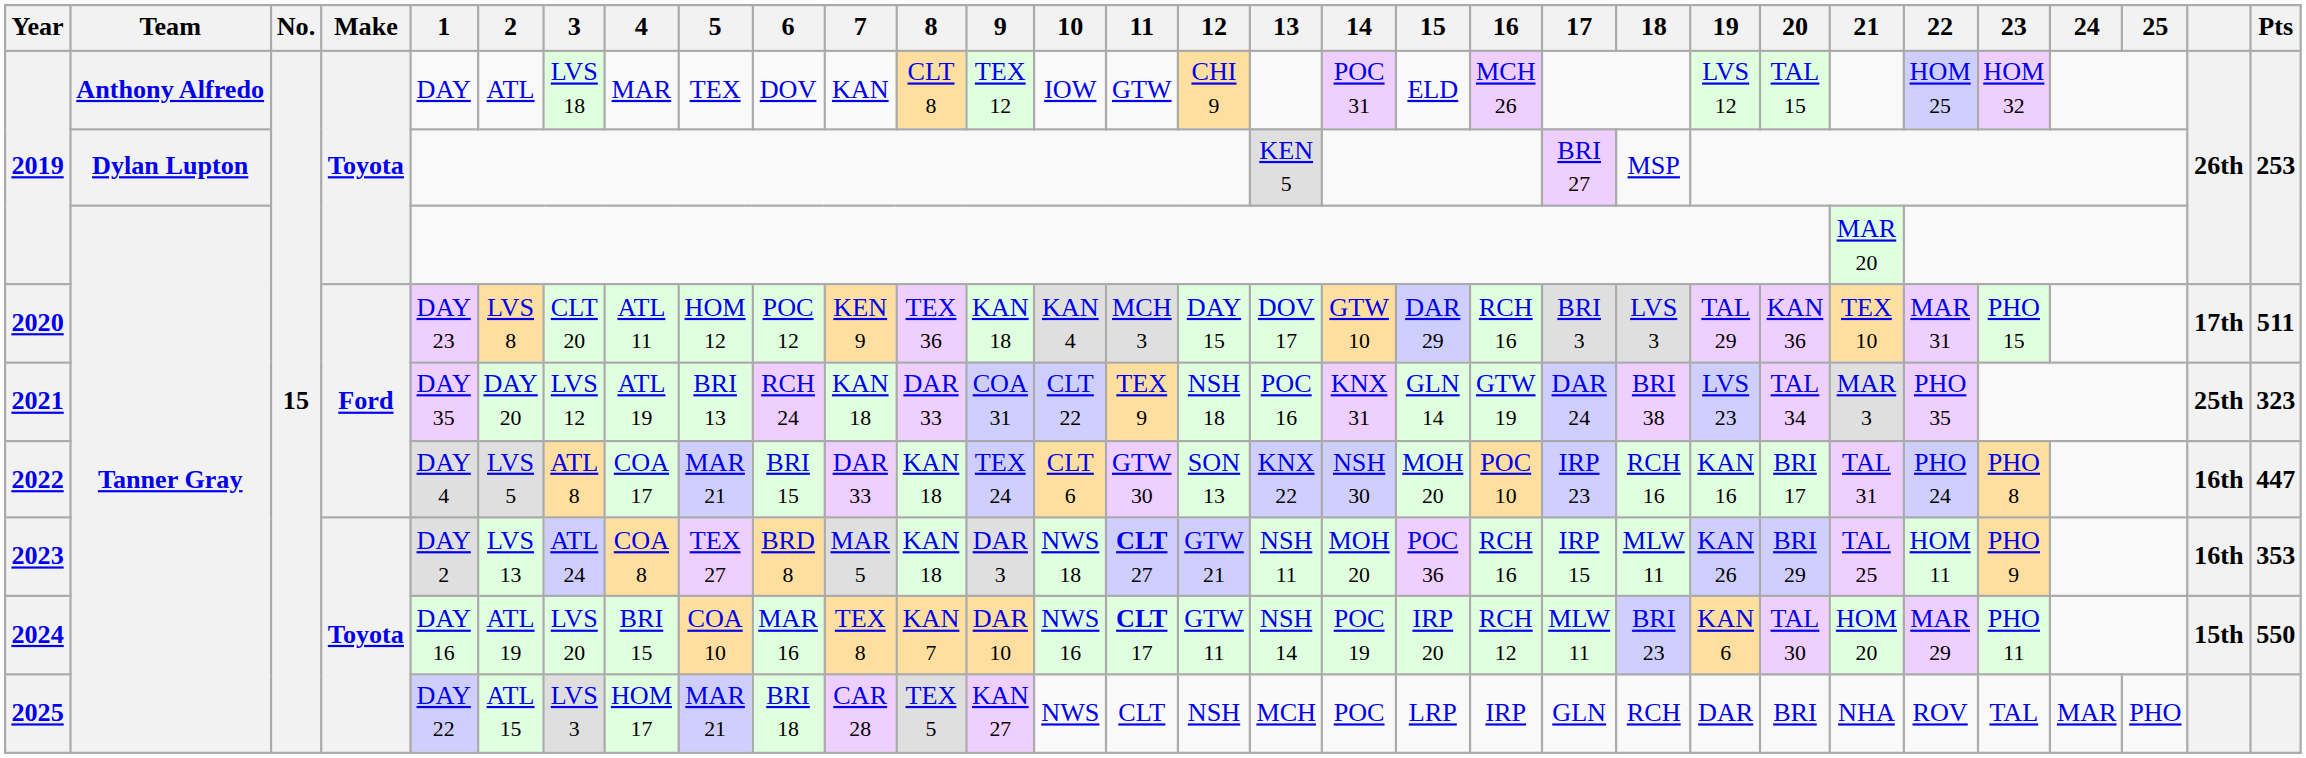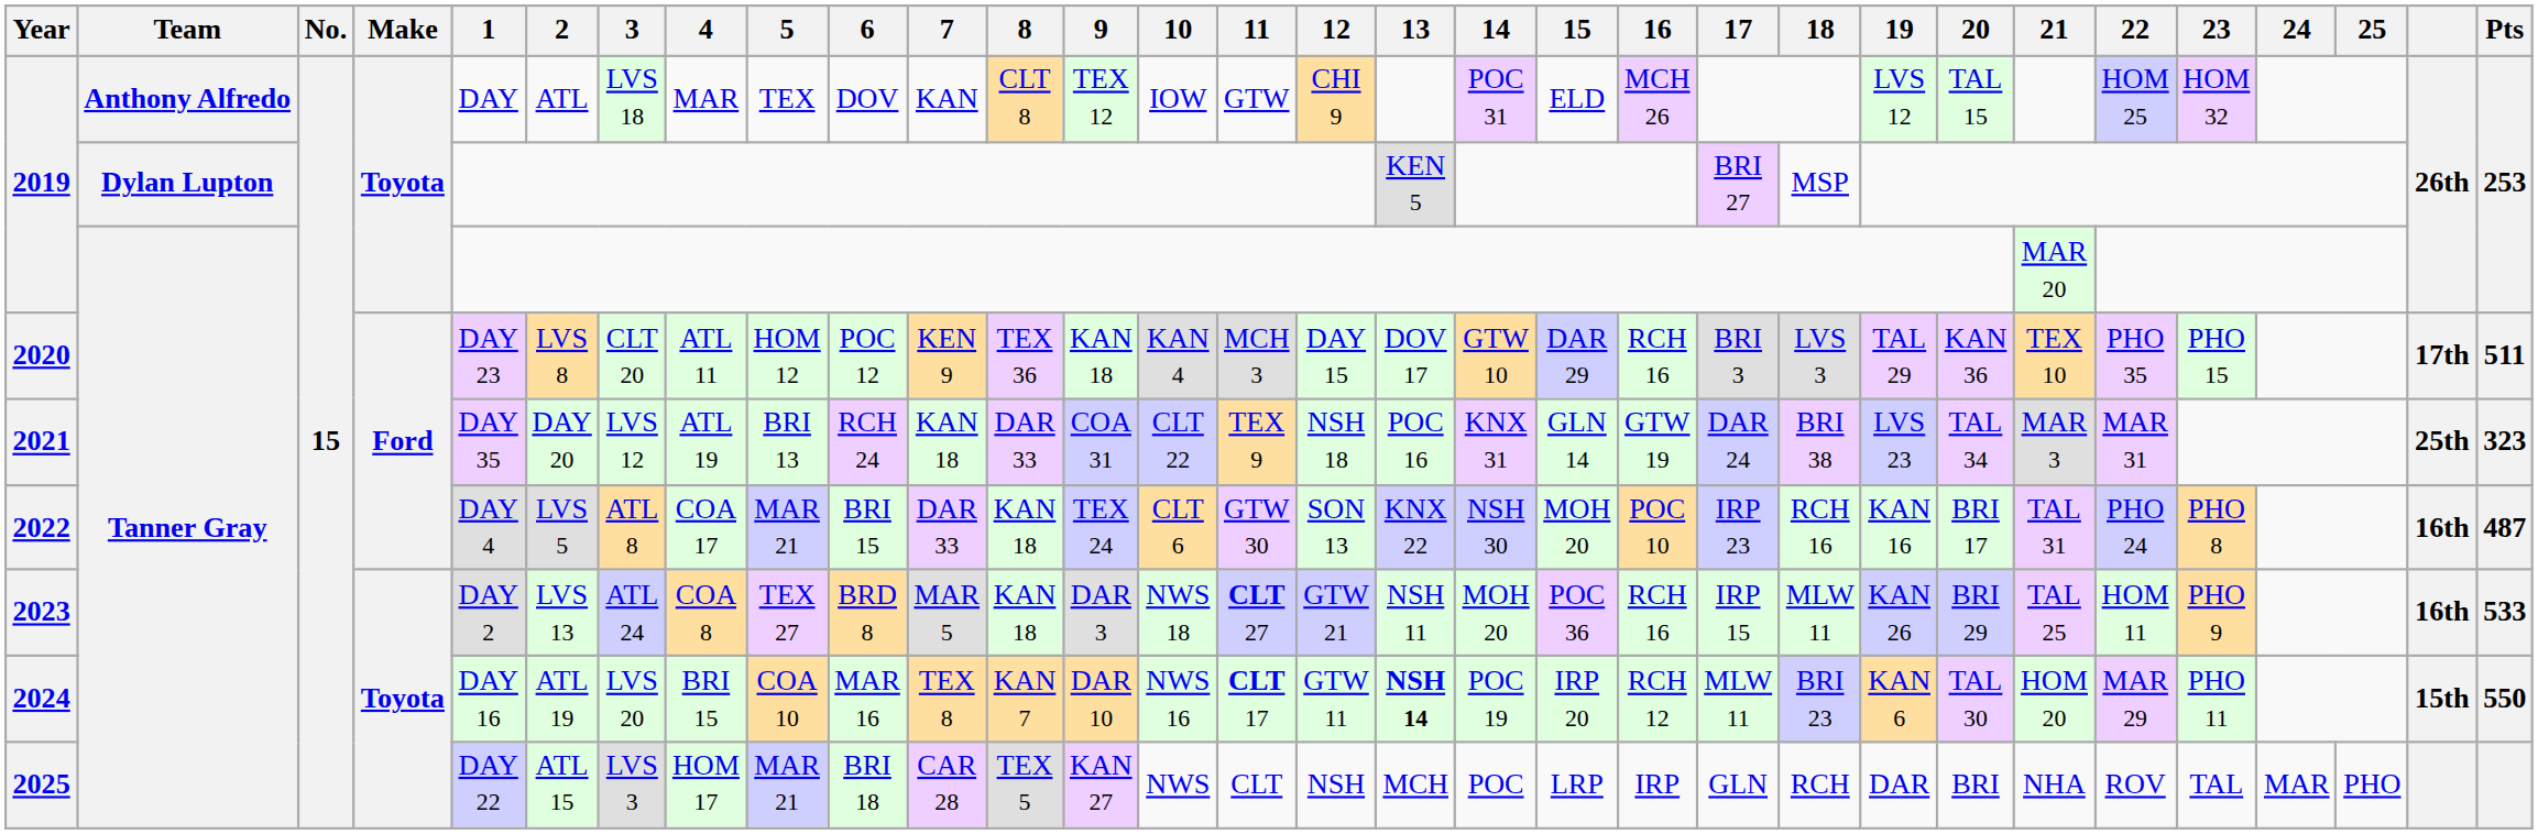2020 | 22: MAR 31 -> PHO 35
2021 | 22: PHO 35 -> MAR 31
2022 | Pts: 447 -> 487
2023 | Pts: 353 -> 533
2024 | 13: normal -> bold
